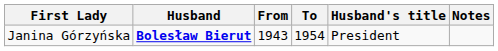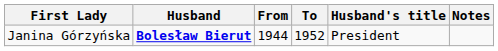Janina Górzyńska | From: 1943 -> 1944
Janina Górzyńska | To: 1954 -> 1952
